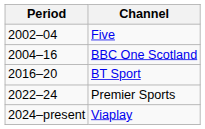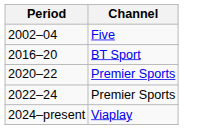- row: 2004–16 | BBC One Scotland
+ row: 2020–22 | Premier Sports
